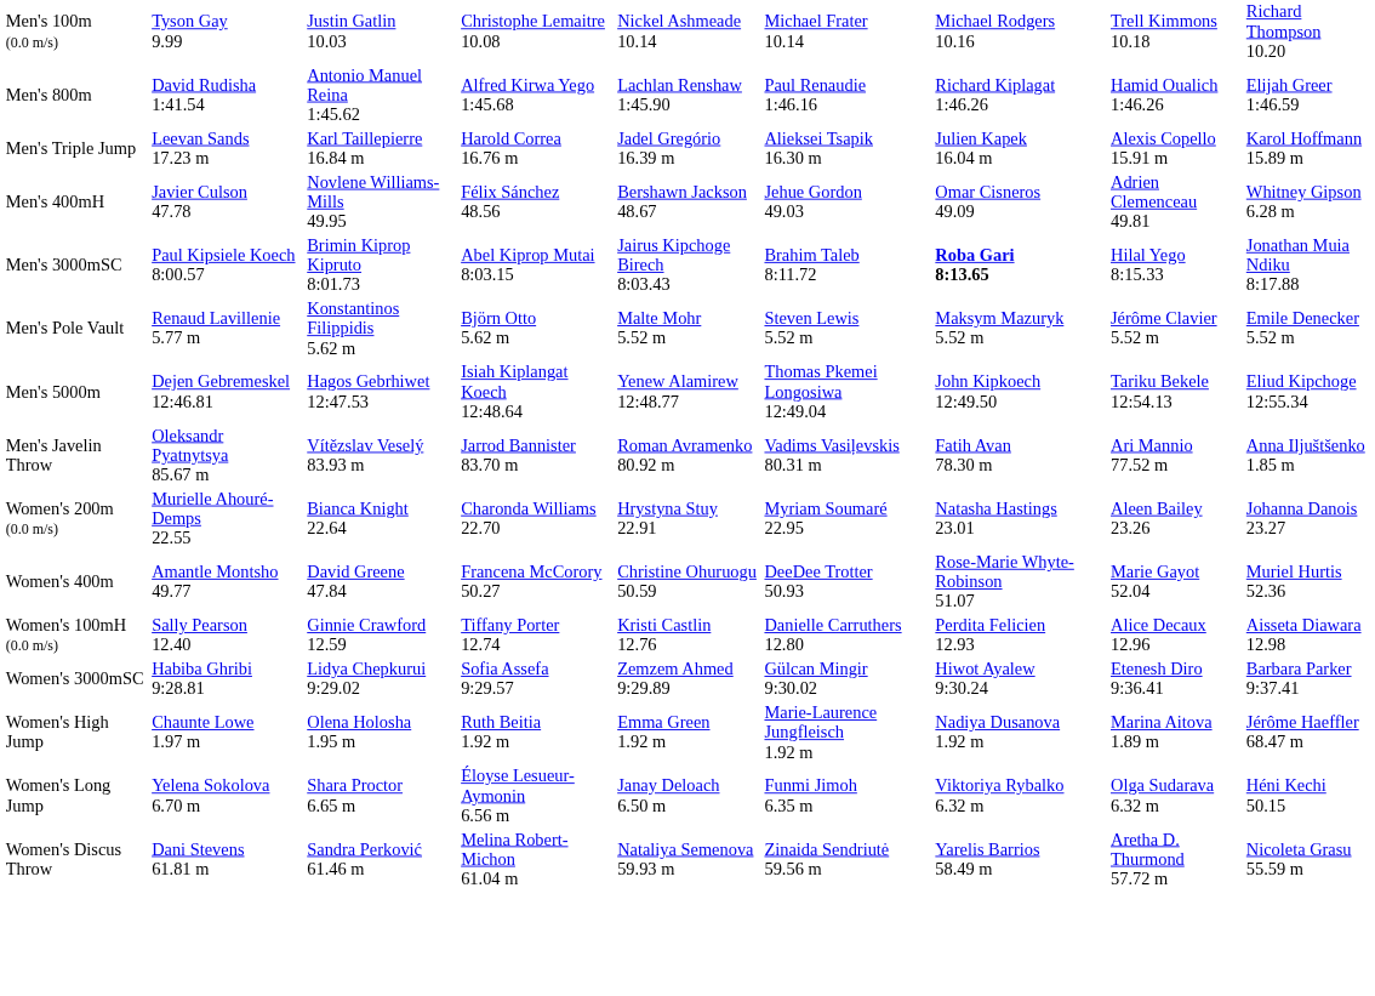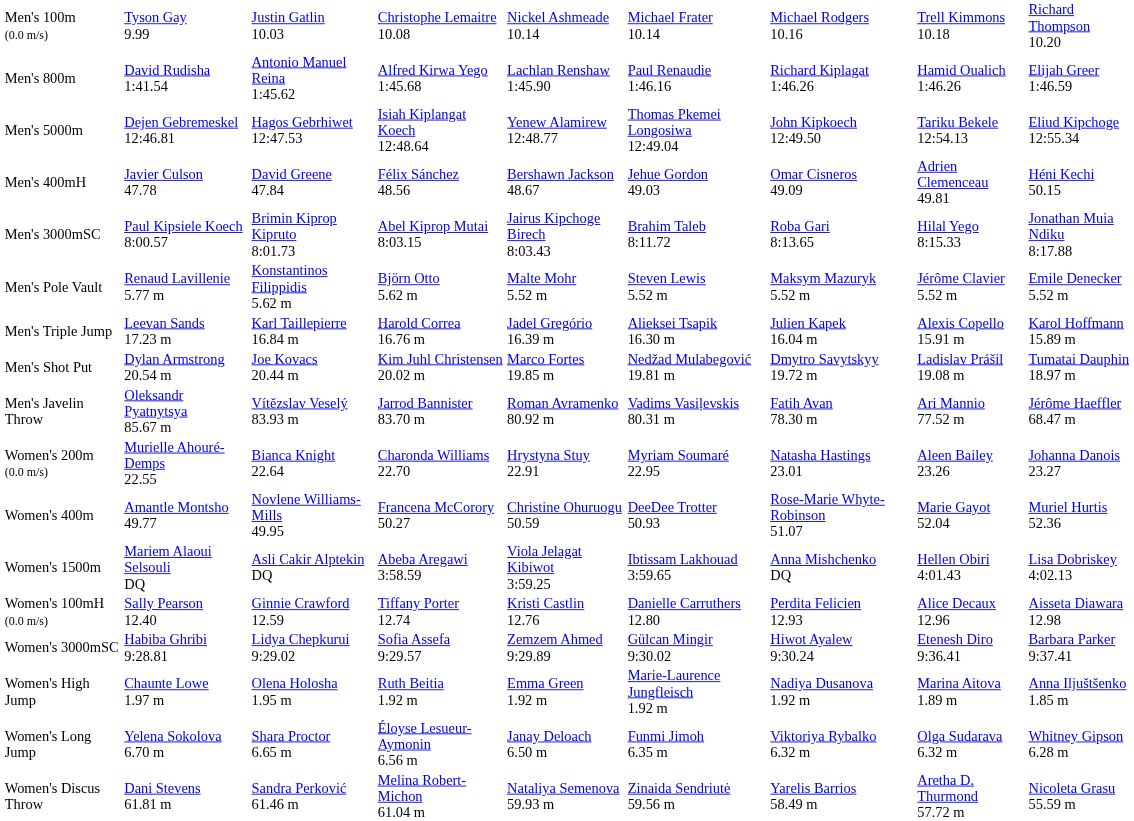rows swapped: Men's 5000m <-> Men's Triple Jump
Men's 400mH | column 3: Novlene Williams-Mills 49.95 -> David Greene 47.84
Men's 400mH | column 9: Whitney Gipson 6.28 m -> Héni Kechi 50.15
Men's 3000mSC | column 7: bold -> normal
+ row: Men's Shot Put | Dylan Armstrong 20.54 m | Joe Kovacs 20.44 m | Kim Juhl Christensen 20.02 m | Marco Fortes 19.85 m | Nedžad Mulabegović 19.81 m | Dmytro Savytskyy 19.72 m | Ladislav Prášil 19.08 m | Tumatai Dauphin 18.97 m
Men's Javelin Throw | column 9: Anna Iljuštšenko 1.85 m -> Jérôme Haeffler 68.47 m
Women's 400m | column 3: David Greene 47.84 -> Novlene Williams-Mills 49.95
+ row: Women's 1500m | Mariem Alaoui Selsouli DQ | Asli Cakir Alptekin DQ | Abeba Aregawi 3:58.59 | Viola Jelagat Kibiwot 3:59.25 | Ibtissam Lakhouad 3:59.65 | Anna Mishchenko DQ | Hellen Obiri 4:01.43 | Lisa Dobriskey 4:02.13
Women's High Jump | column 9: Jérôme Haeffler 68.47 m -> Anna Iljuštšenko 1.85 m
Women's Long Jump | column 9: Héni Kechi 50.15 -> Whitney Gipson 6.28 m
